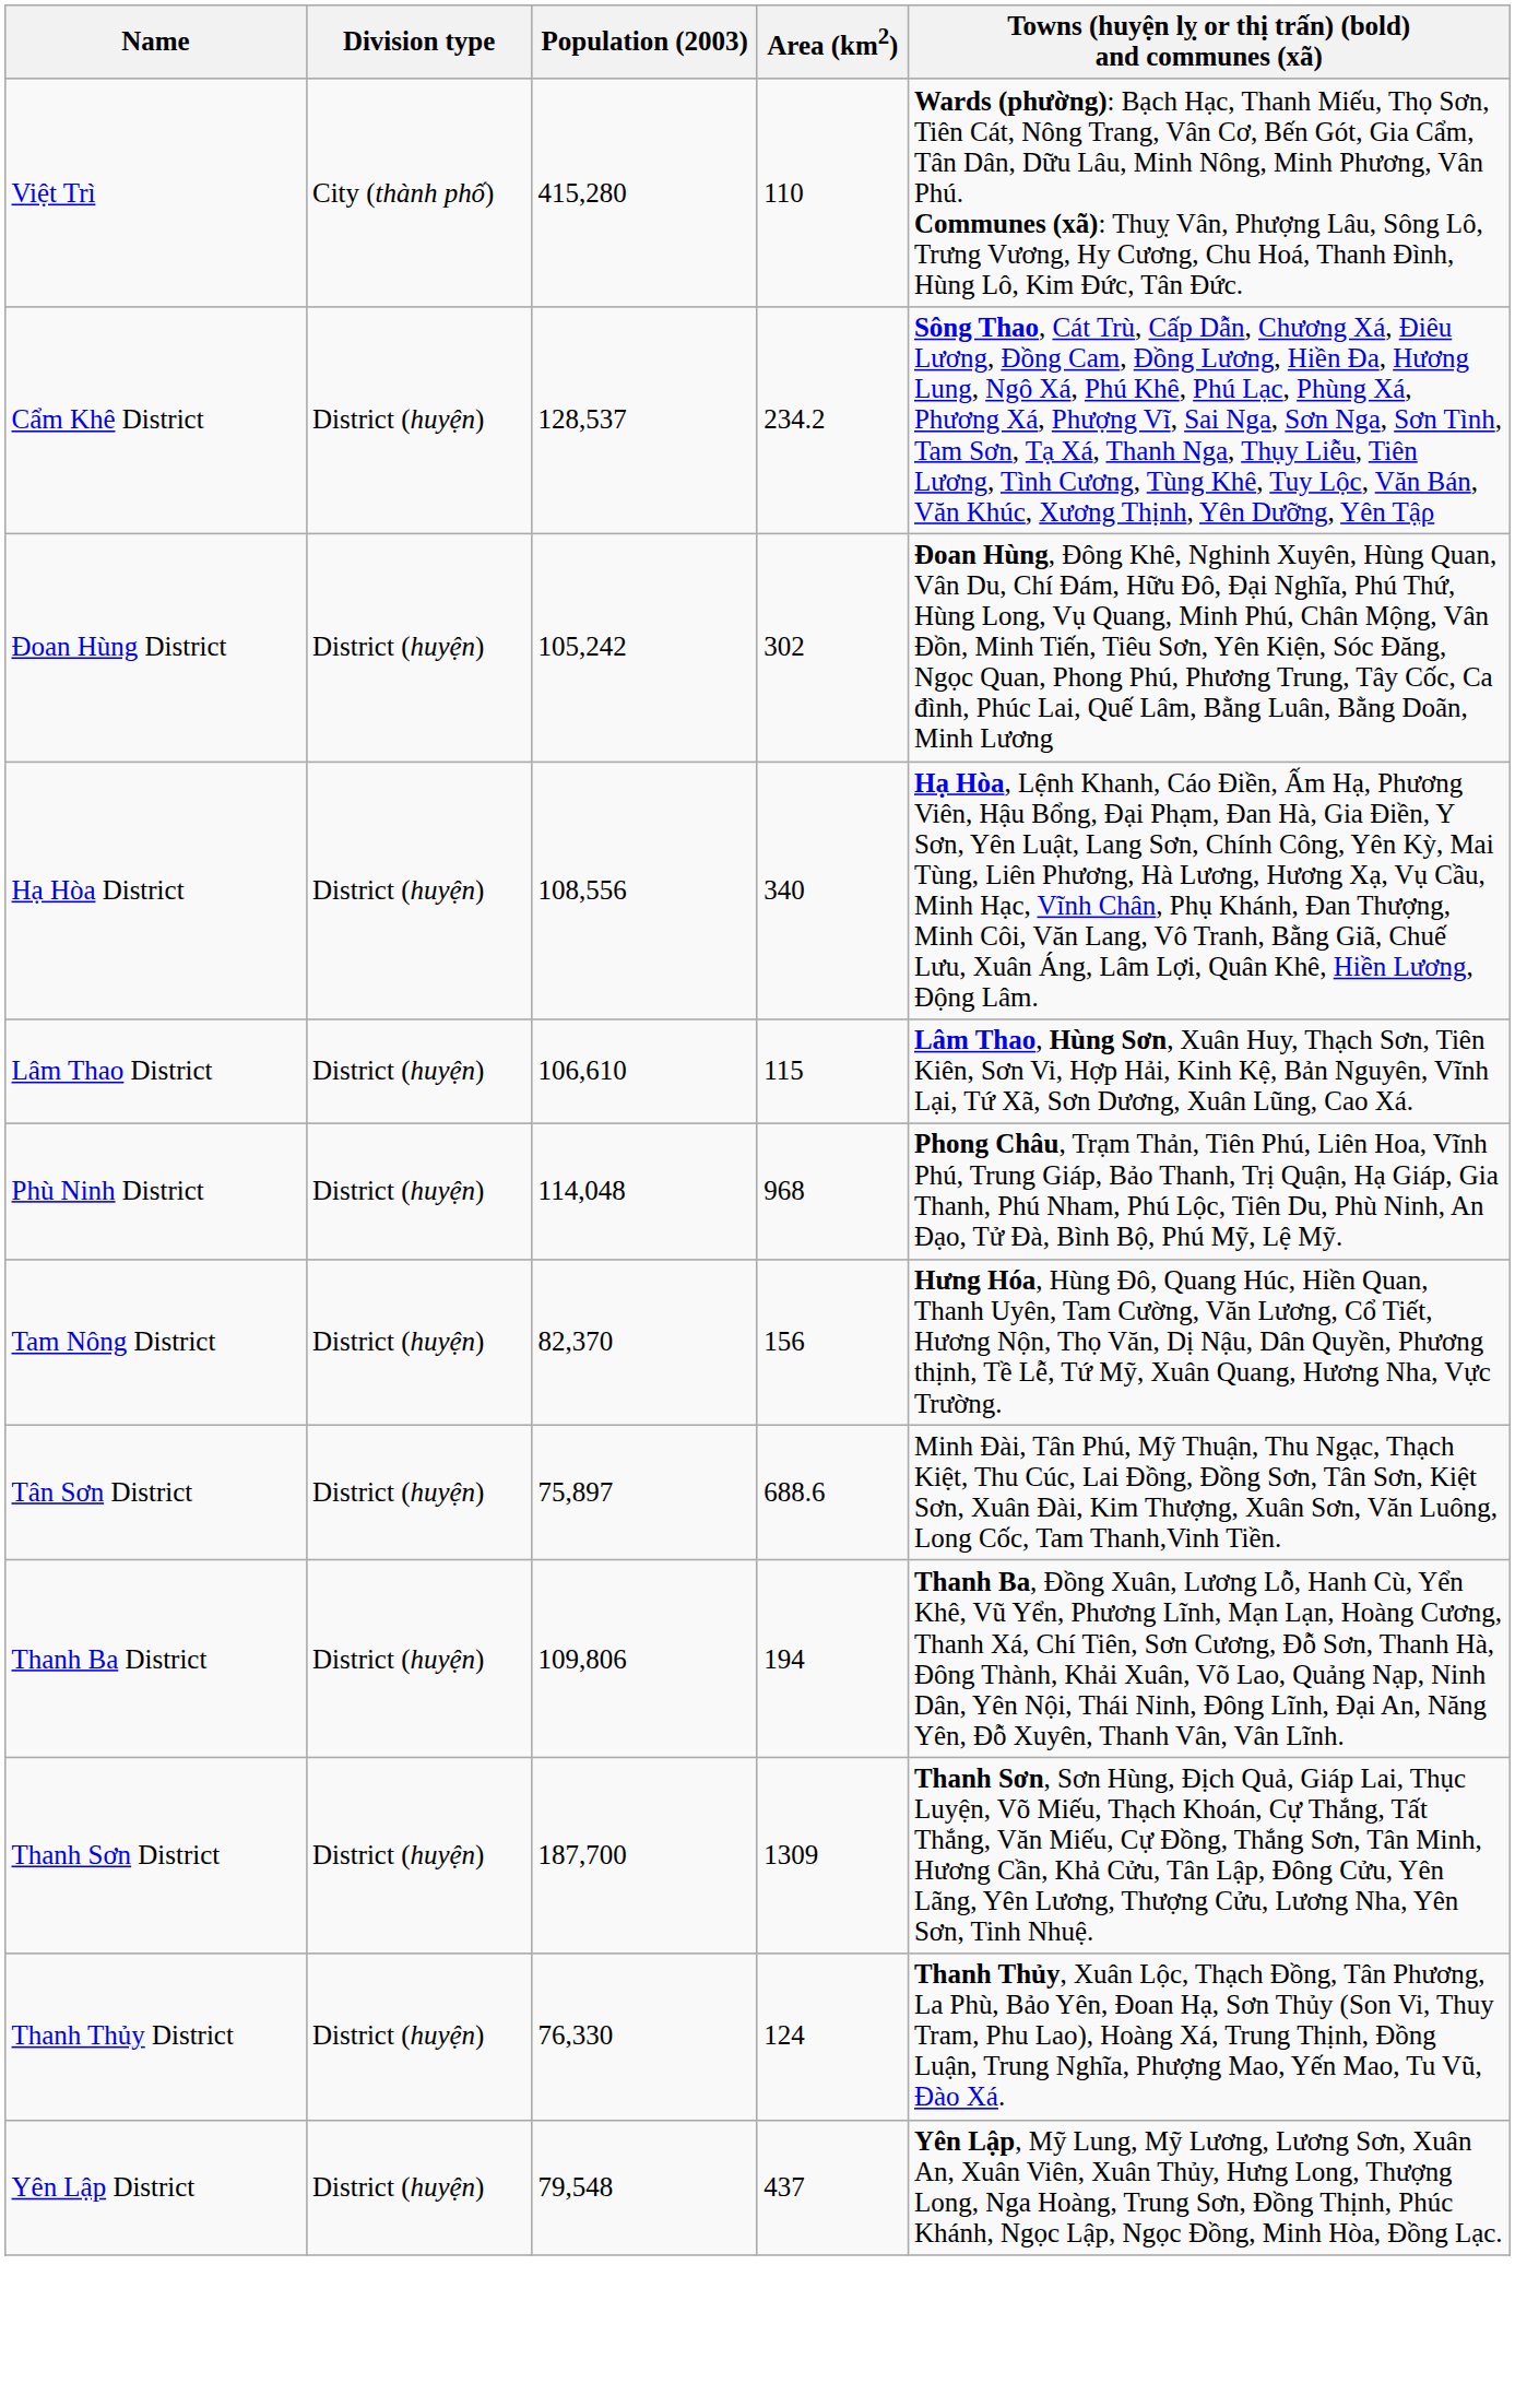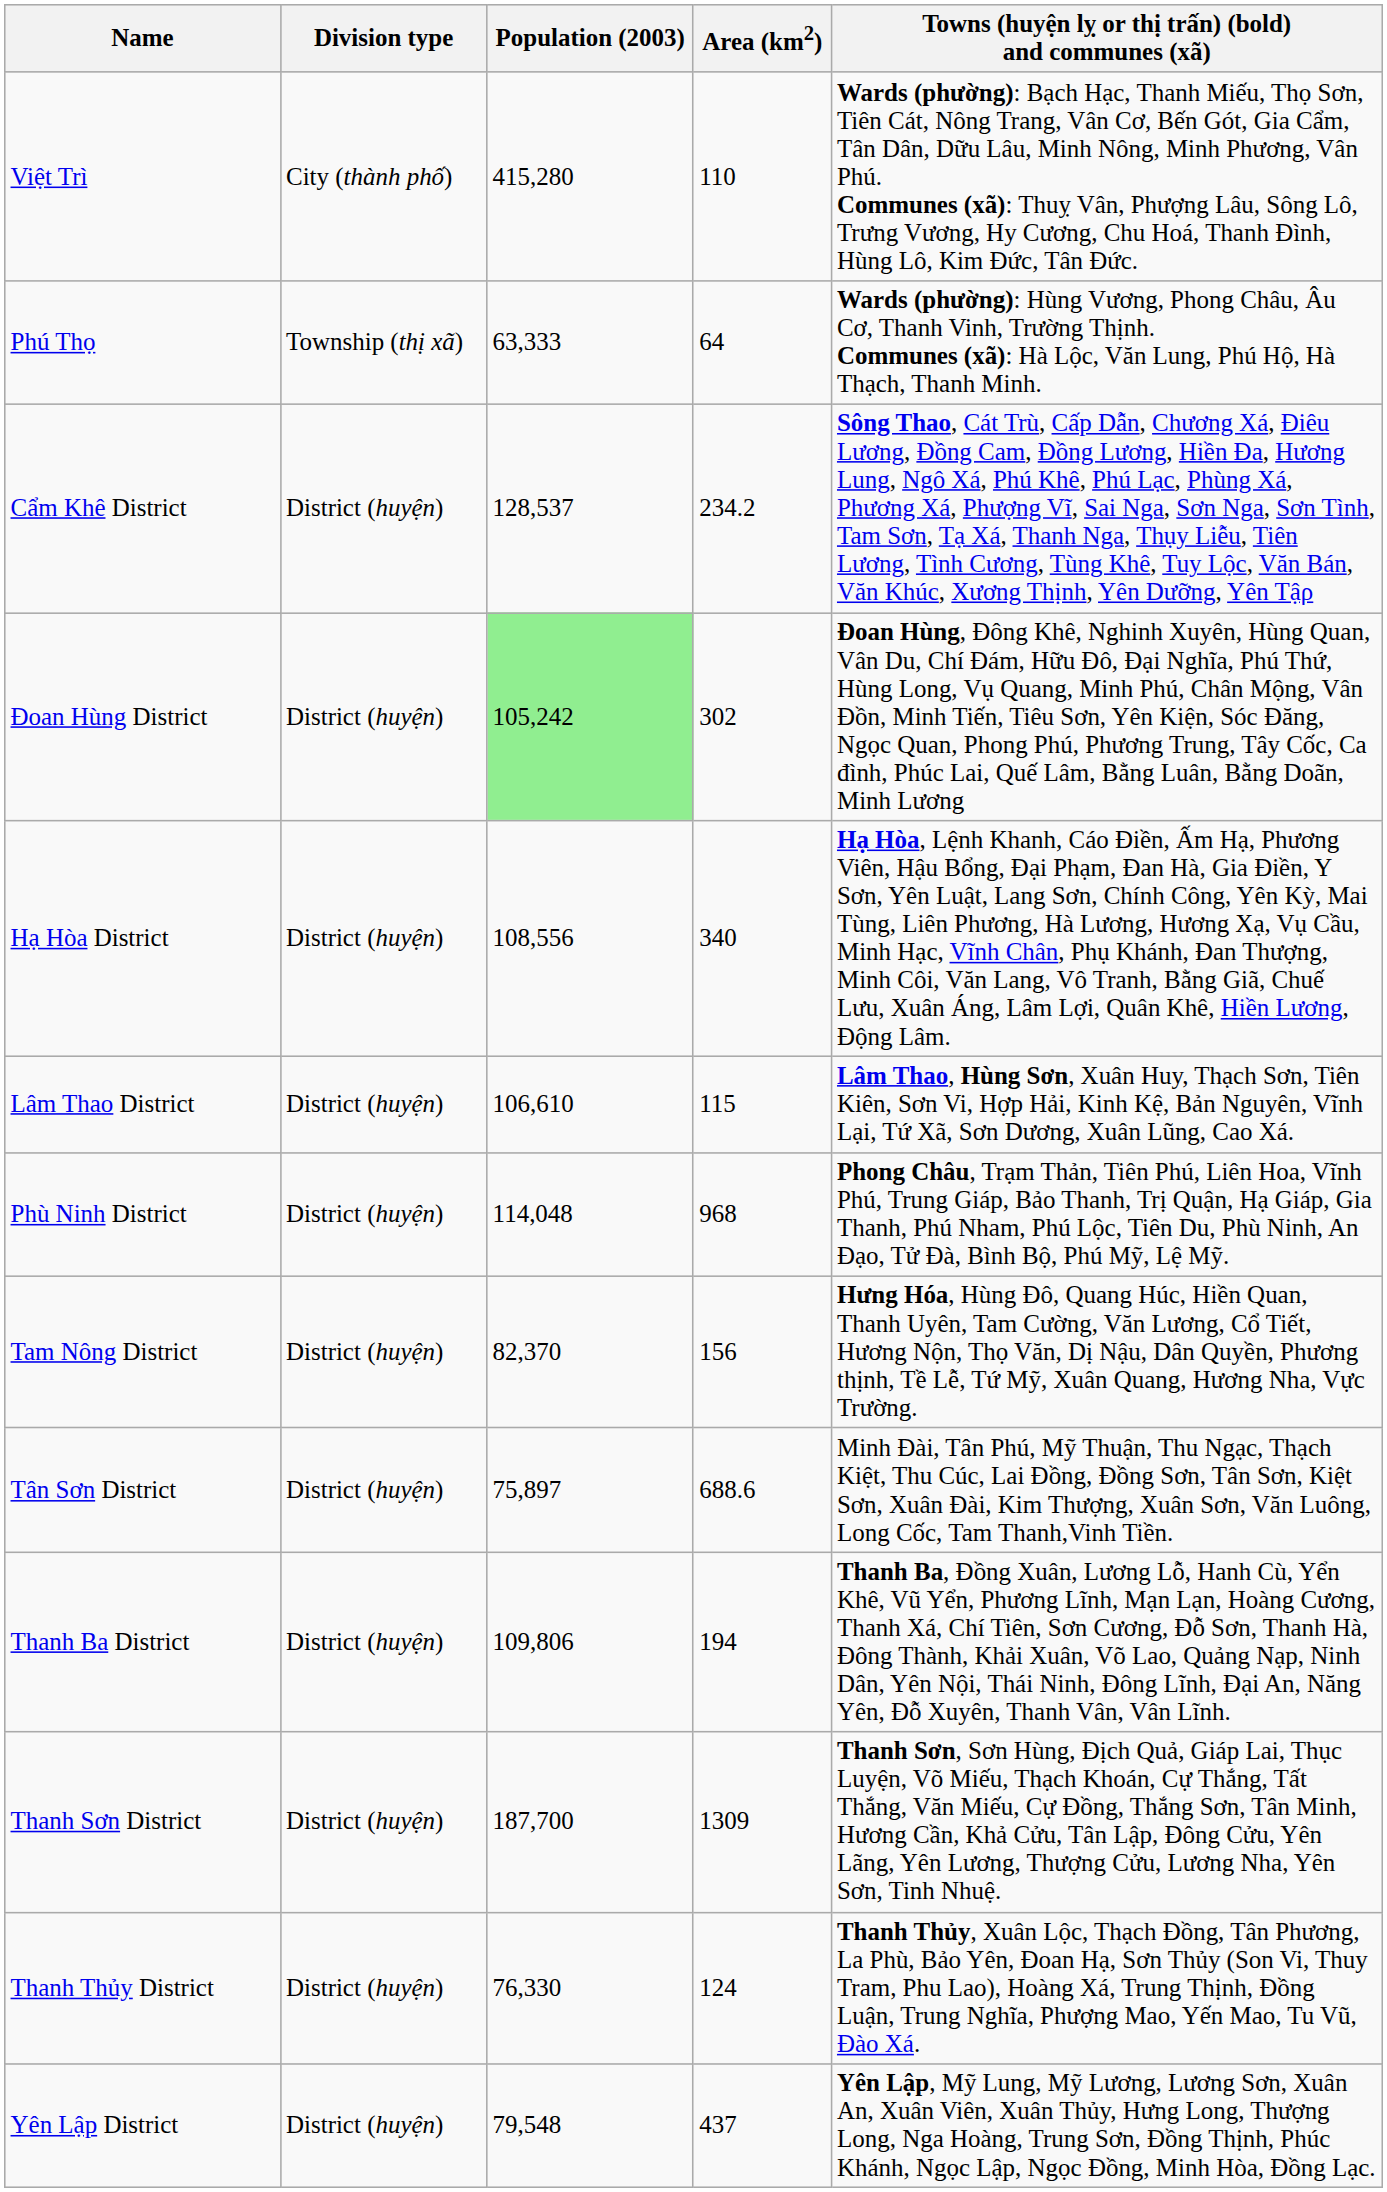+ row: Phú Thọ | Township (thị xã) | 63,333 | 64 | Wards (phường): Hùng Vương, Phong Châu, Âu Cơ, Thanh Vinh, Trường Thịnh. Communes (xã): Hà Lộc, Văn Lung, Phú Hộ, Hà Thạch, Thanh Minh.
Đoan Hùng District | Population (2003): no background -> lightgreen background
